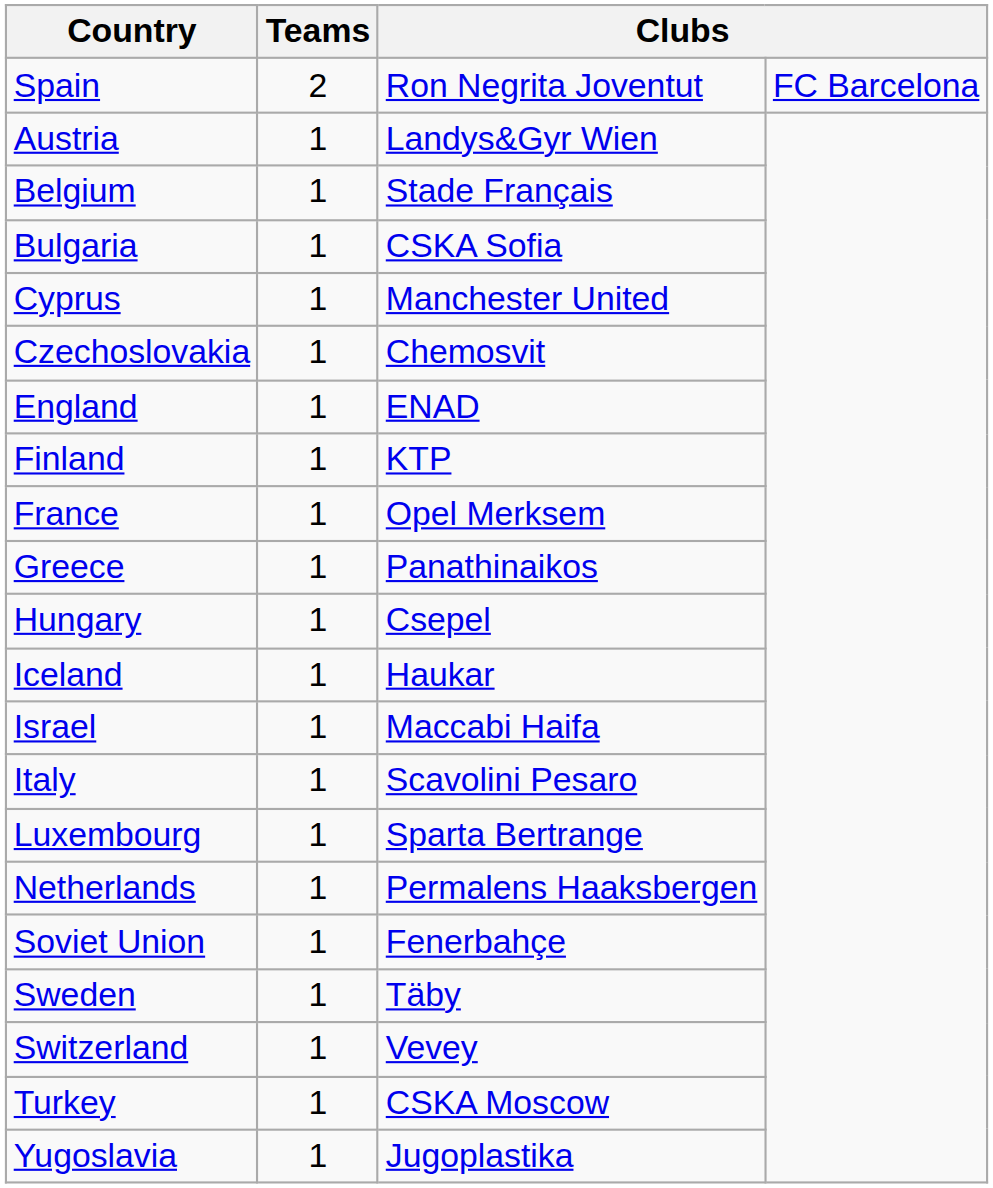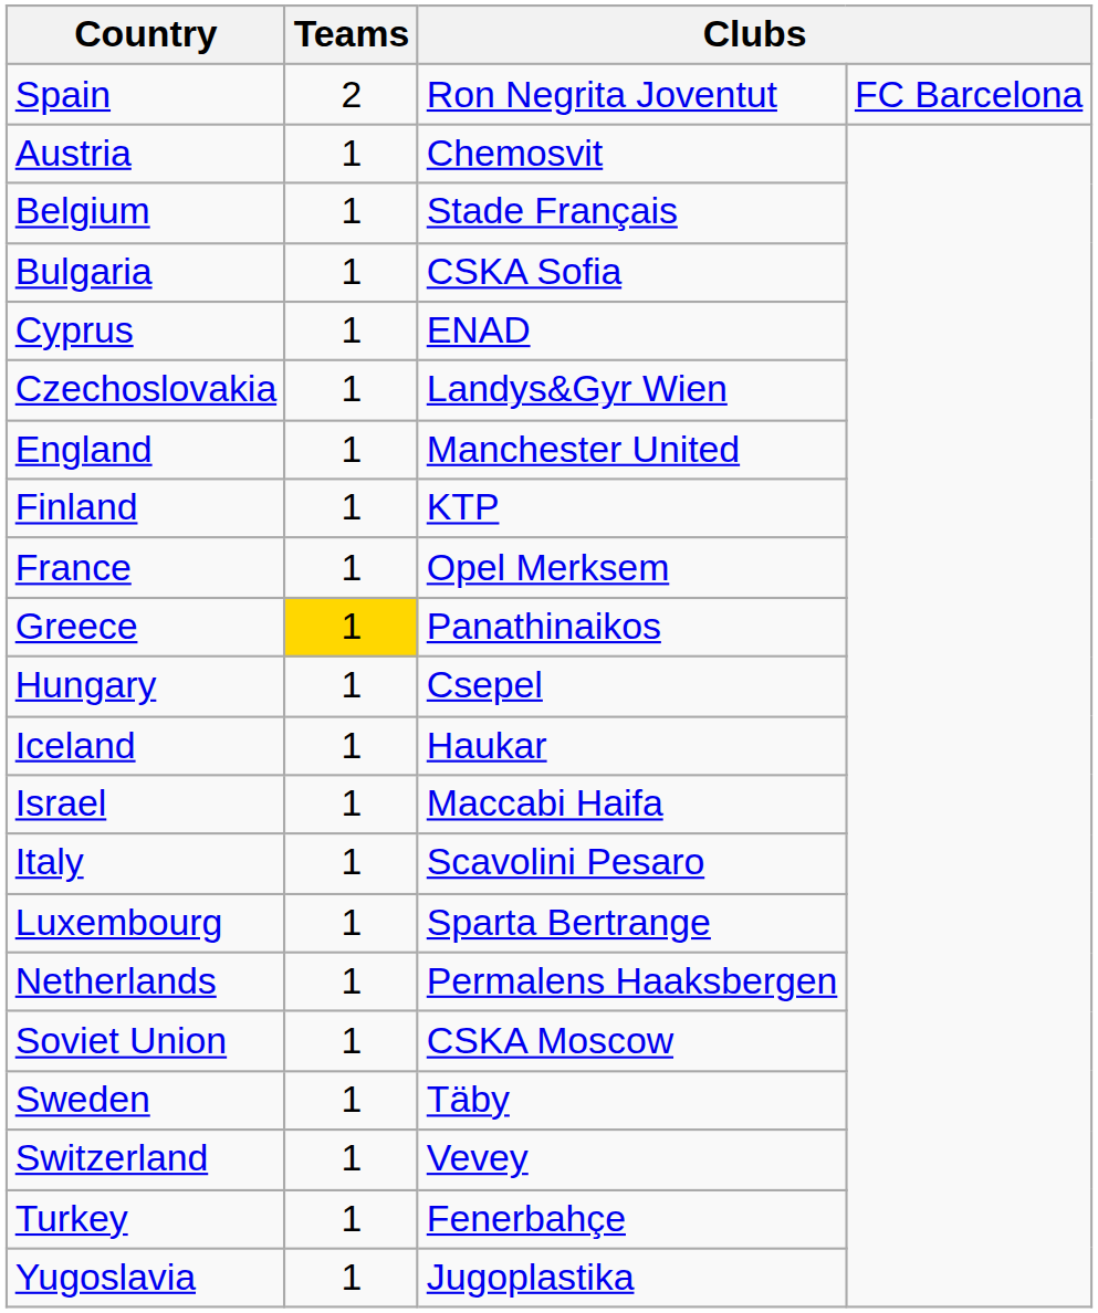Austria | column 3: Landys&Gyr Wien -> Chemosvit
Cyprus | column 3: Manchester United -> ENAD
Czechoslovakia | column 3: Chemosvit -> Landys&Gyr Wien
England | column 3: ENAD -> Manchester United
Greece | Teams: no background -> gold background
Soviet Union | column 3: Fenerbahçe -> CSKA Moscow
Turkey | column 3: CSKA Moscow -> Fenerbahçe
